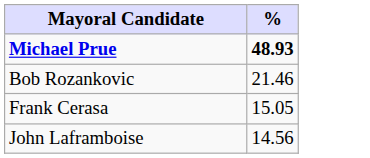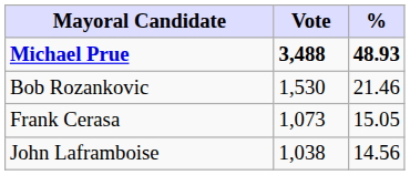+ column: Vote | 3,488 | 1,530 | 1,073 | 1,038
